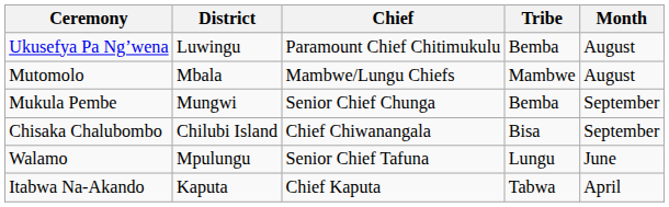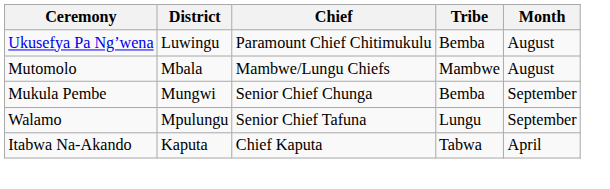- row: Chisaka Chalubombo | Chilubi Island | Chief Chiwanangala | Bisa | September
Walamo | Month: June -> September
